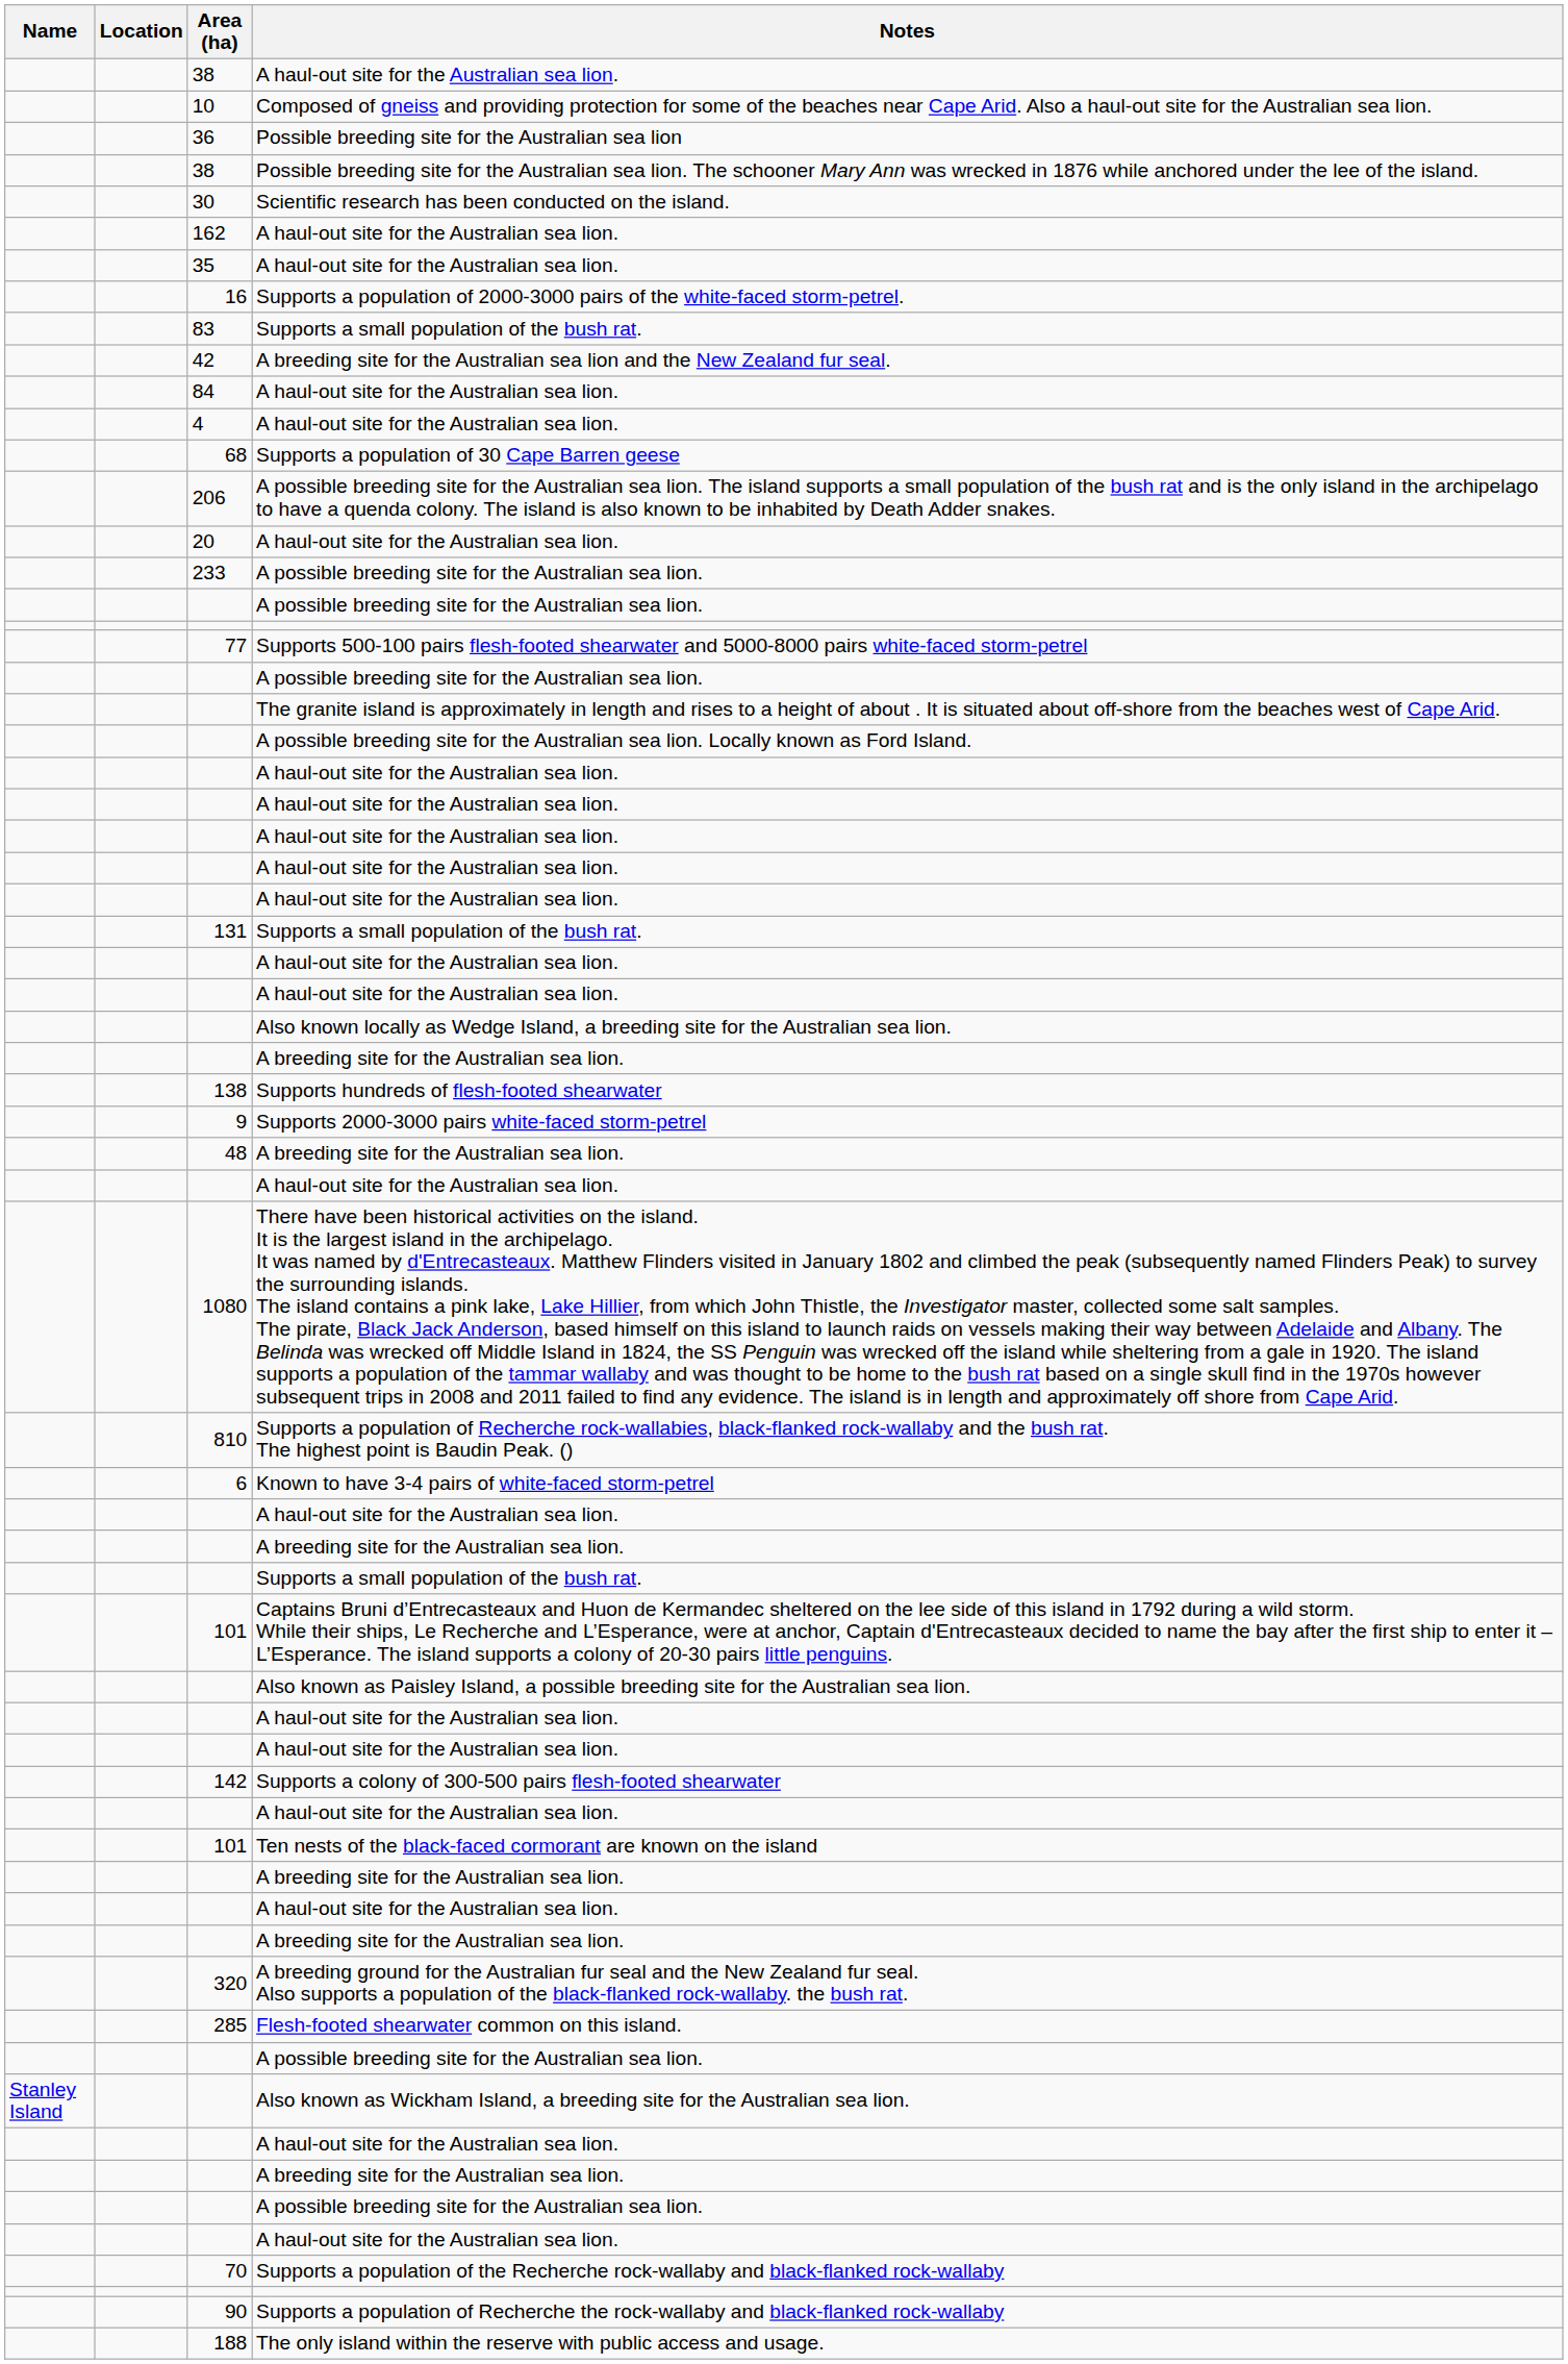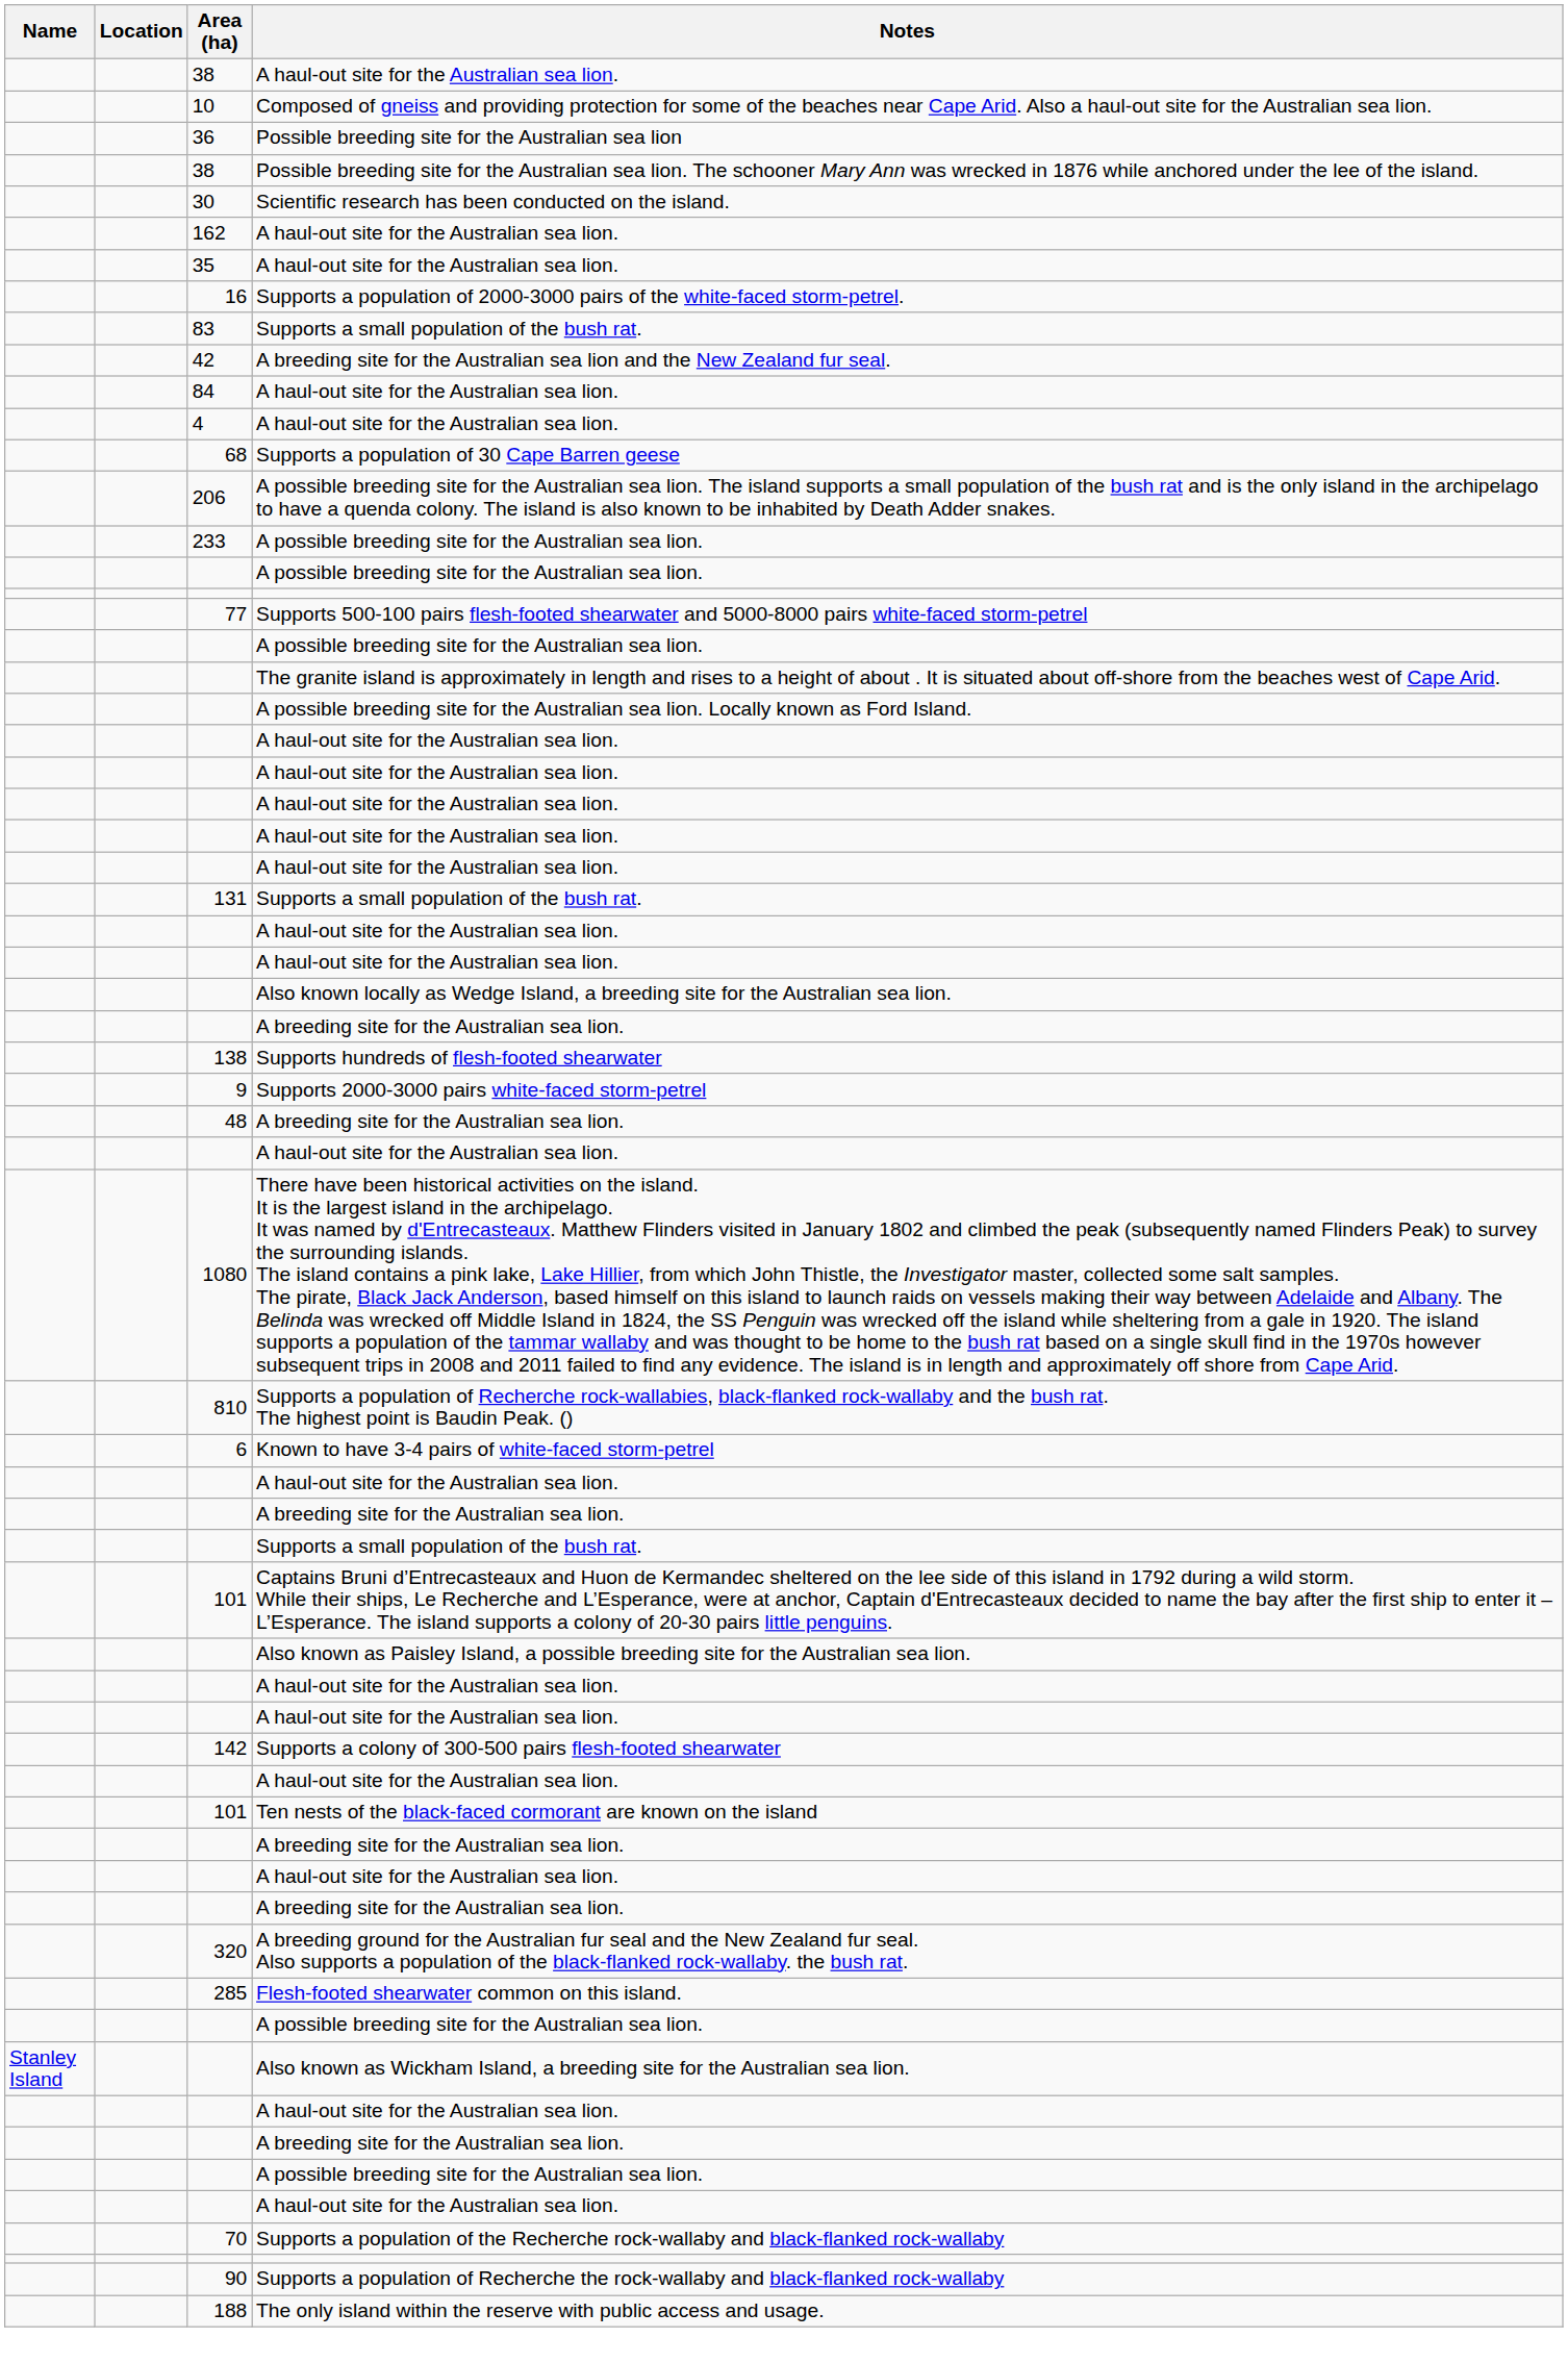- row: 20 | A haul-out site for the Australian sea lion.
